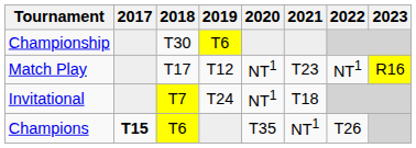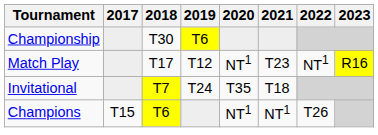Invitational | 2020: NT1 -> T35
Champions | 2017: bold -> normal
Champions | 2020: T35 -> NT1
